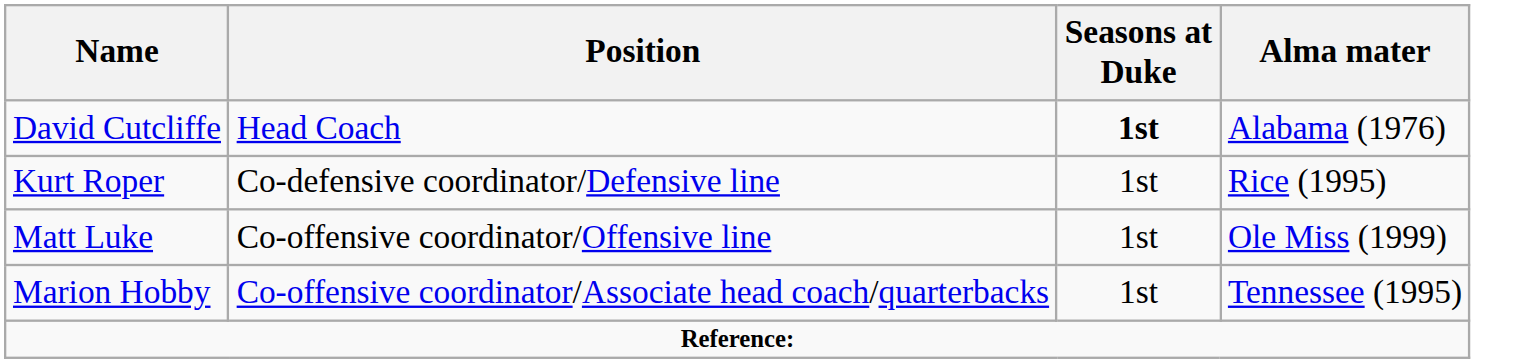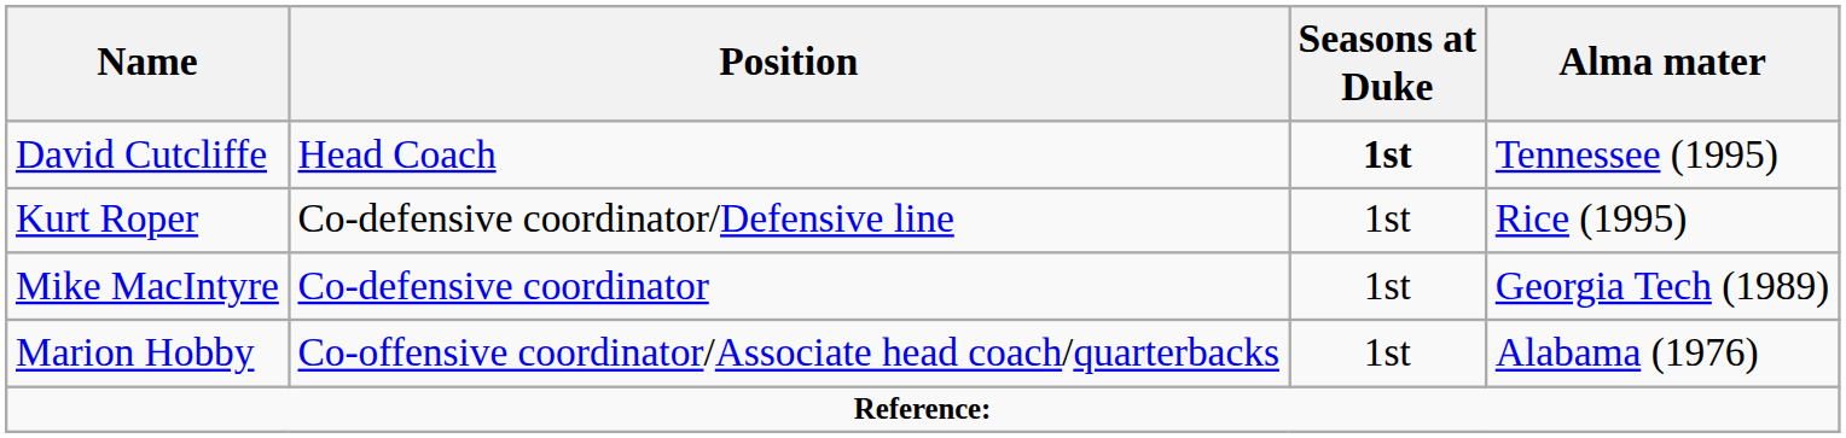David Cutcliffe | Alma mater: Alabama (1976) -> Tennessee (1995)
- row: Matt Luke | Co-offensive coordinator/Offensive line | 1st | Ole Miss (1999)
+ row: Mike MacIntyre | Co-defensive coordinator | 1st | Georgia Tech (1989)
Marion Hobby | Alma mater: Tennessee (1995) -> Alabama (1976)
